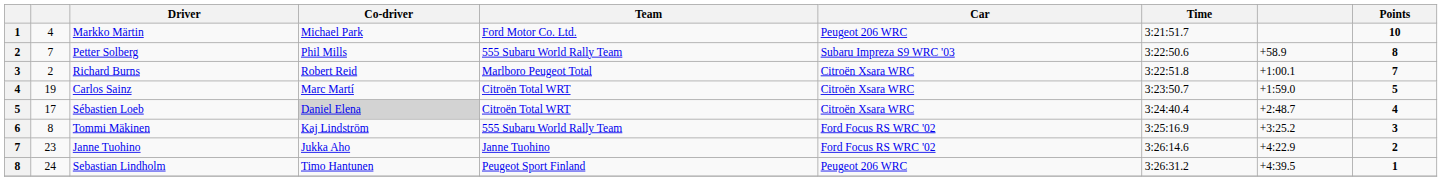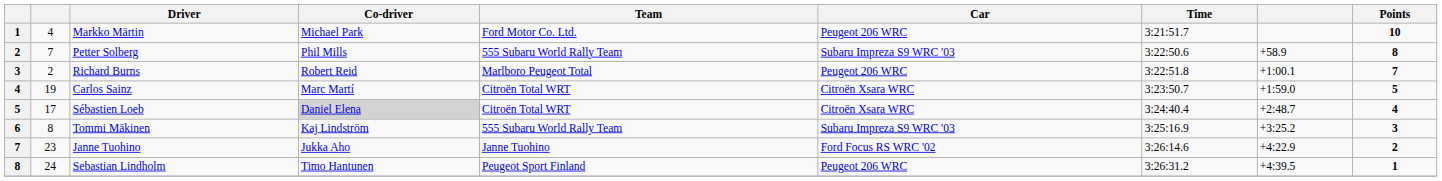Richard Burns | Car: Citroën Xsara WRC -> Peugeot 206 WRC
Tommi Mäkinen | Car: Ford Focus RS WRC '02 -> Subaru Impreza S9 WRC '03
